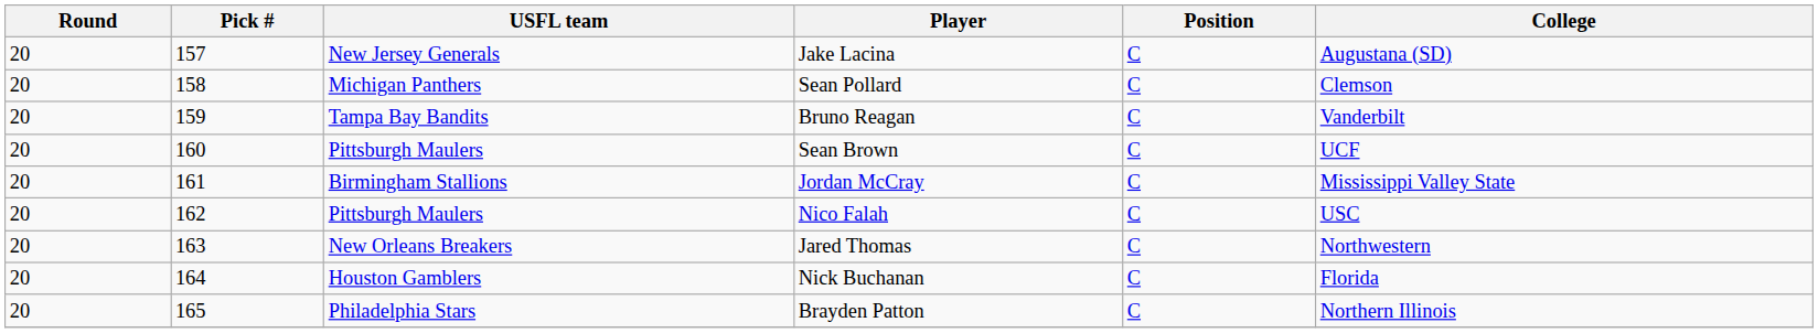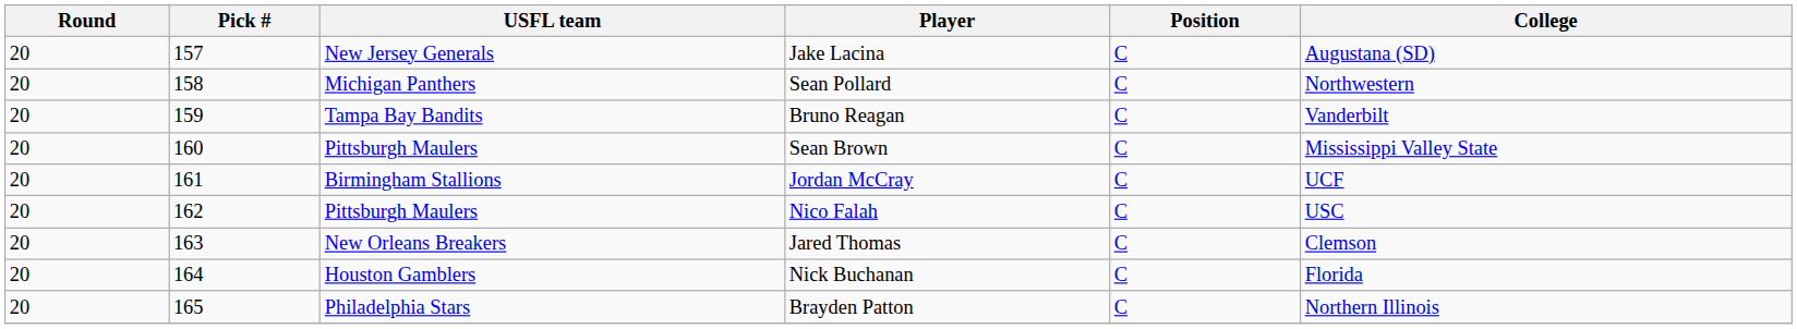Sean Pollard | College: Clemson -> Northwestern
Sean Brown | College: UCF -> Mississippi Valley State
Jordan McCray | College: Mississippi Valley State -> UCF
Jared Thomas | College: Northwestern -> Clemson
